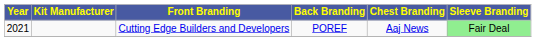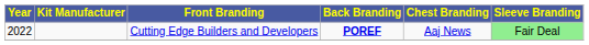Cutting Edge Builders and Developers | Year: 2021 -> 2022
Cutting Edge Builders and Developers | Back Branding: normal -> bold
